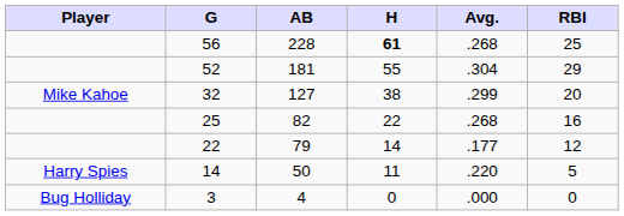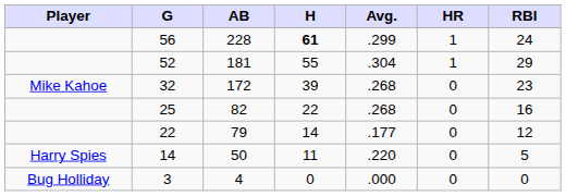+ column: HR | 1 | 1 | 0 | 0 | 0 | 0 | 0
56 | Avg.: .268 -> .299
56 | RBI: 25 -> 24
32 | AB: 127 -> 172
32 | H: 38 -> 39
32 | Avg.: .299 -> .268
32 | RBI: 20 -> 23
